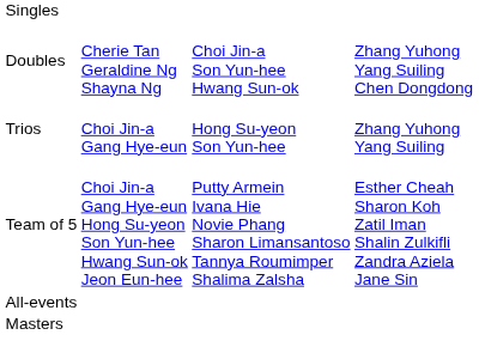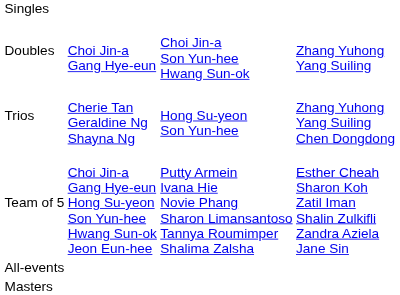Doubles | column 2: Cherie Tan Geraldine Ng Shayna Ng -> Choi Jin-a Gang Hye-eun
Doubles | column 4: Zhang Yuhong Yang Suiling Chen Dongdong -> Zhang Yuhong Yang Suiling
Trios | column 2: Choi Jin-a Gang Hye-eun -> Cherie Tan Geraldine Ng Shayna Ng
Trios | column 4: Zhang Yuhong Yang Suiling -> Zhang Yuhong Yang Suiling Chen Dongdong
